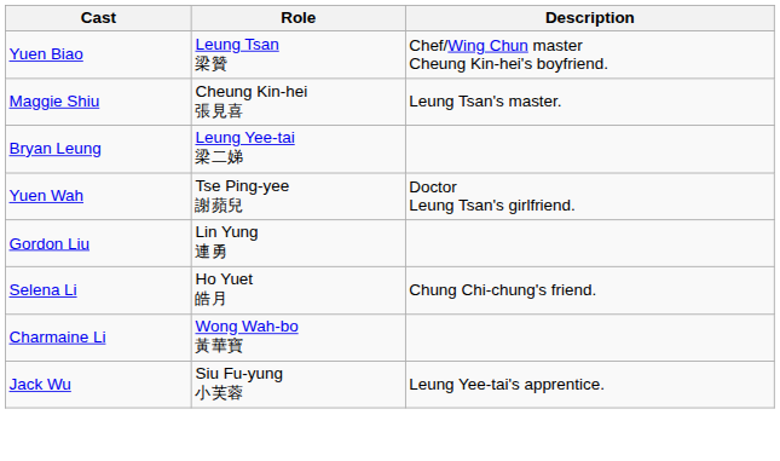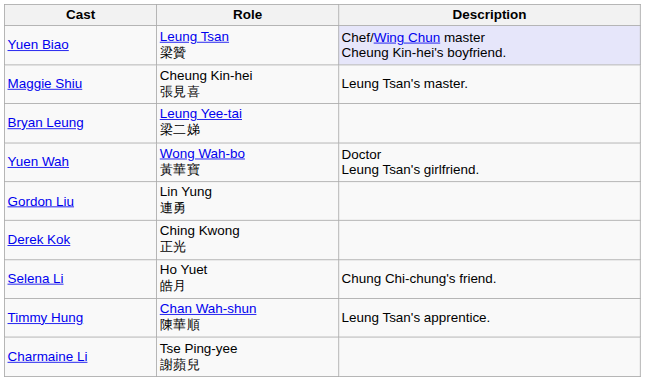Yuen Biao | Description: no background -> lavender background
Yuen Wah | Role: Tse Ping-yee 謝蘋兒 -> Wong Wah-bo 黃華寶
+ row: Derek Kok | Ching Kwong 正光
+ row: Timmy Hung | Chan Wah-shun 陳華順 | Leung Tsan's apprentice.
Charmaine Li | Role: Wong Wah-bo 黃華寶 -> Tse Ping-yee 謝蘋兒
- row: Jack Wu | Siu Fu-yung 小芙蓉 | Leung Yee-tai's apprentice.
